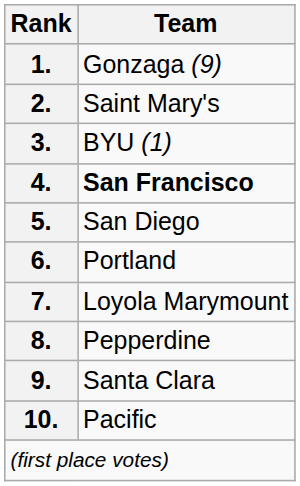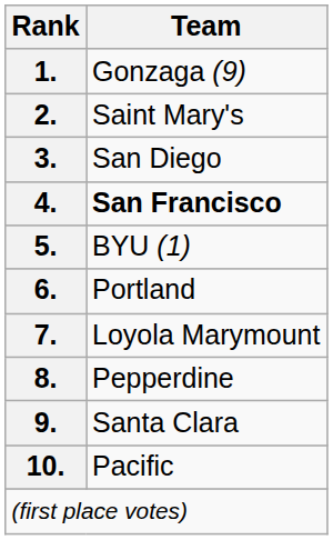3. | Team: BYU (1) -> San Diego
5. | Team: San Diego -> BYU (1)
